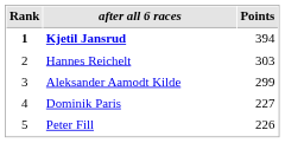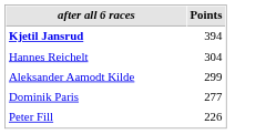- column: Rank | 1 | 2 | 3 | 4 | 5
Hannes Reichelt | Points: 303 -> 304
Dominik Paris | Points: 227 -> 277
